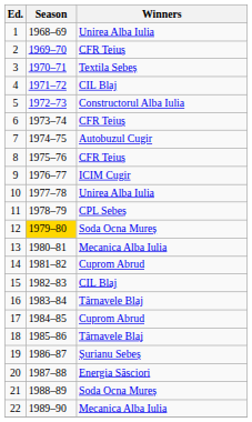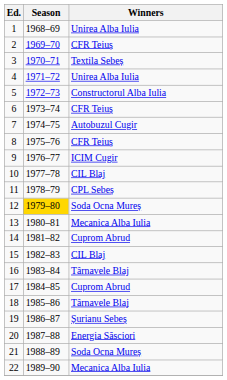4 | Winners: CIL Blaj -> Unirea Alba Iulia
10 | Winners: Unirea Alba Iulia -> CIL Blaj
